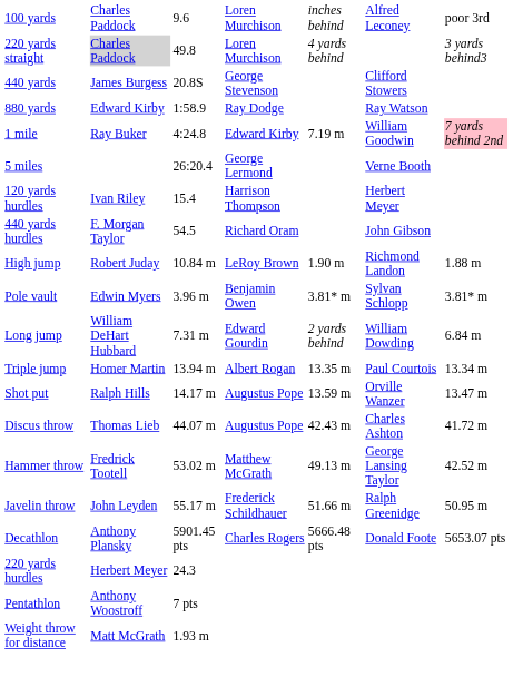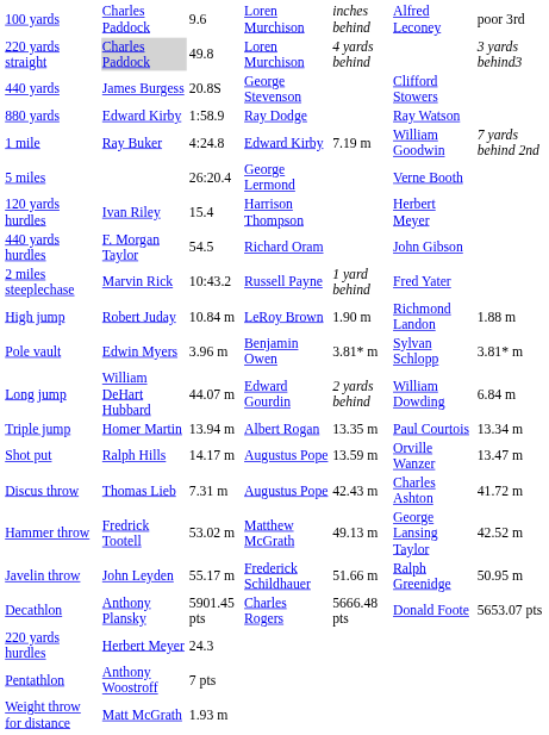1 mile | column 7: pink background -> no background
+ row: 2 miles steeplechase | Marvin Rick | 10:43.2 | Russell Payne | 1 yard behind | Fred Yater
Long jump | column 3: 7.31 m -> 44.07 m
Discus throw | column 3: 44.07 m -> 7.31 m
